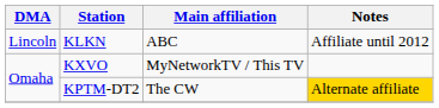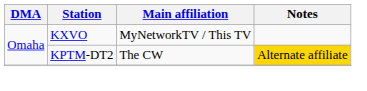- row: Lincoln | KLKN | ABC | Affiliate until 2012
